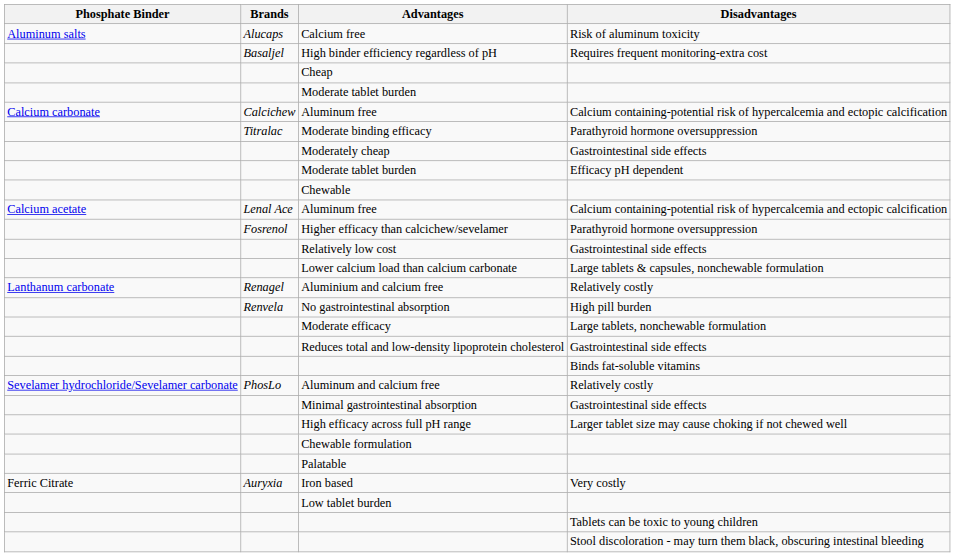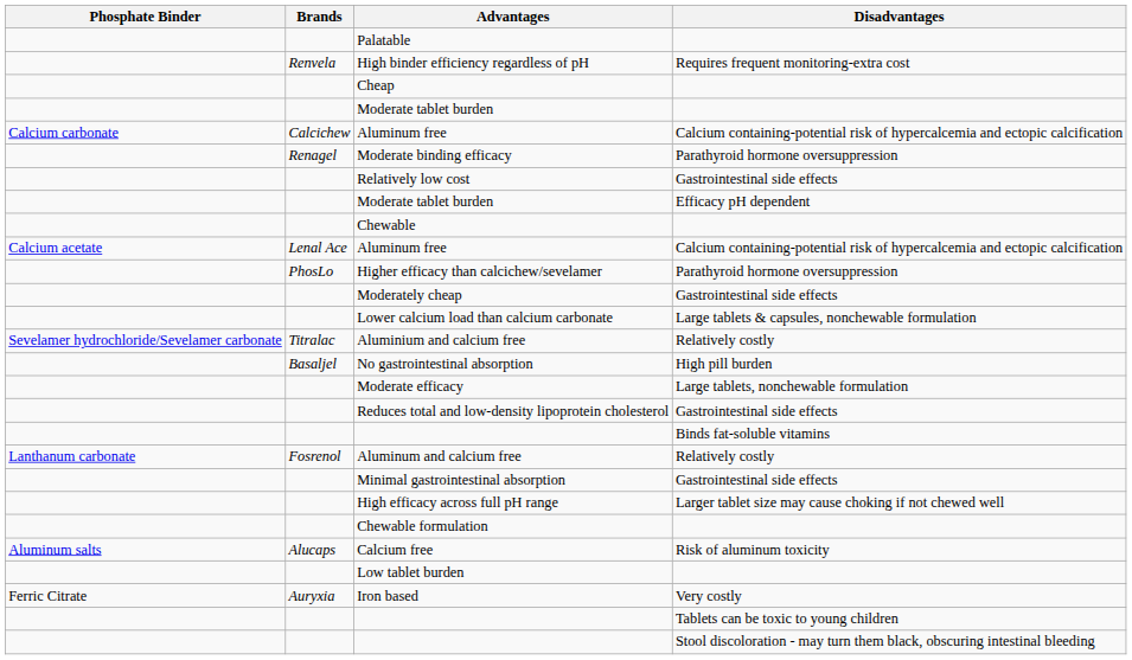rows swapped: Calcium free <-> Palatable
High binder efficiency regardless of pH | Brands: Basaljel -> Renvela
Moderate binding efficacy | Brands: Titralac -> Renagel
rows swapped: Relatively low cost <-> Moderately cheap
Higher efficacy than calcichew/sevelamer | Brands: Fosrenol -> PhosLo
Aluminium and calcium free | Phosphate Binder: Lanthanum carbonate -> Sevelamer hydrochloride/Sevelamer carbonate
Aluminium and calcium free | Brands: Renagel -> Titralac
No gastrointestinal absorption | Brands: Renvela -> Basaljel
Aluminum and calcium free | Phosphate Binder: Sevelamer hydrochloride/Sevelamer carbonate -> Lanthanum carbonate
Aluminum and calcium free | Brands: PhosLo -> Fosrenol
rows swapped: Low tablet burden <-> Iron based
